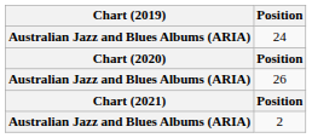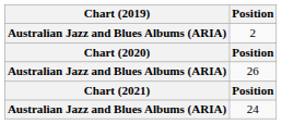rows swapped: 2 <-> 24
